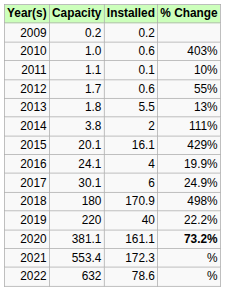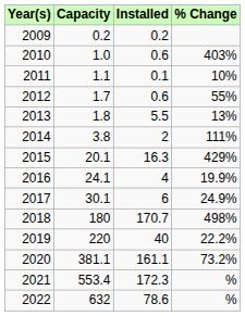2015 | Installed: 16.1 -> 16.3
2018 | Installed: 170.9 -> 170.7
2020 | % Change: bold -> normal
